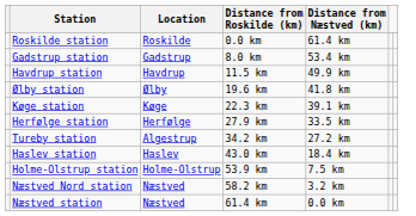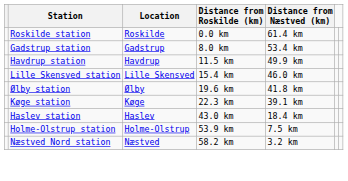+ row: Lille Skensved station | Lille Skensved | 15.4 km | 46.0 km
- row: Herfølge station | Herfølge | 27.9 km | 33.5 km
- row: Tureby station | Algestrup | 34.2 km | 27.2 km
- row: Næstved station | Næstved | 61.4 km | 0.0 km
